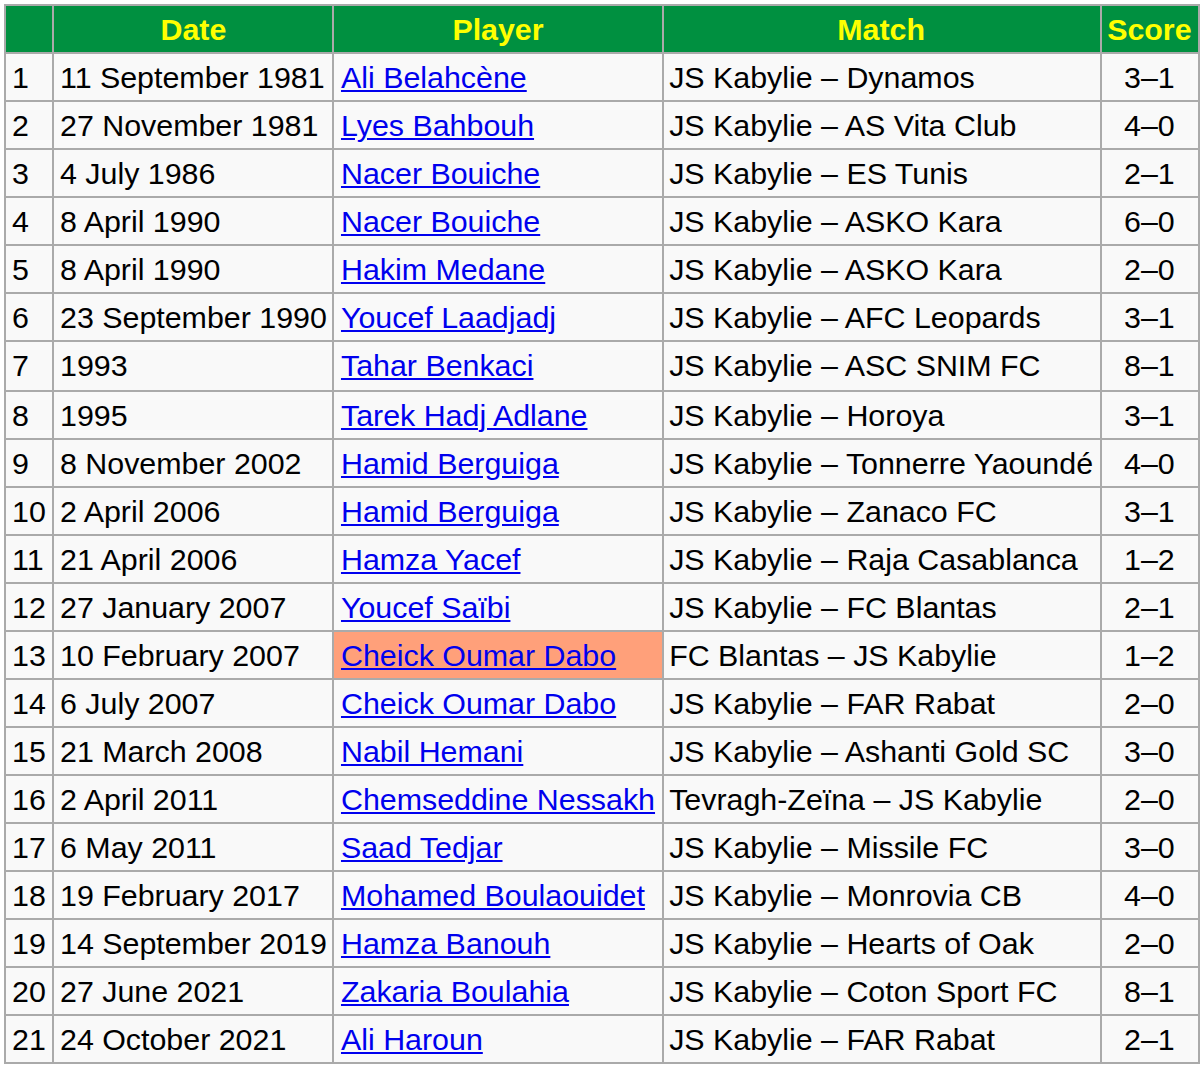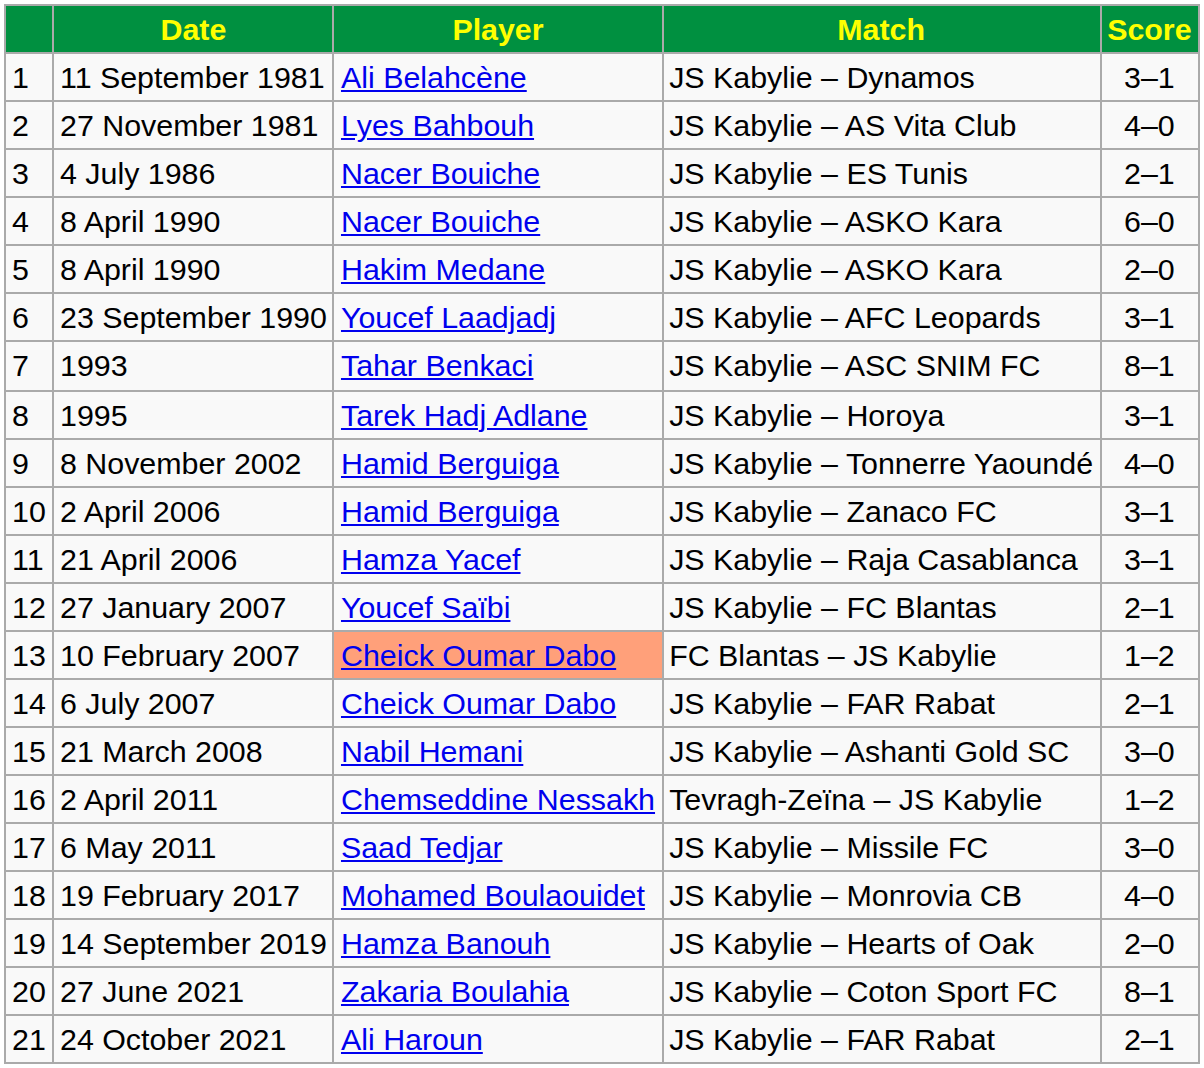21 April 2006 | Score: 1–2 -> 3–1
6 July 2007 | Score: 2–0 -> 2–1
2 April 2011 | Score: 2–0 -> 1–2
